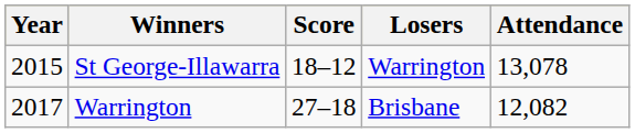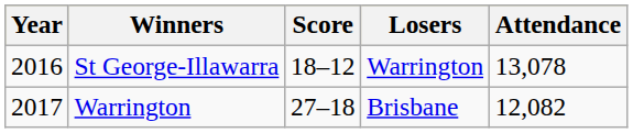St George-Illawarra | Year: 2015 -> 2016
